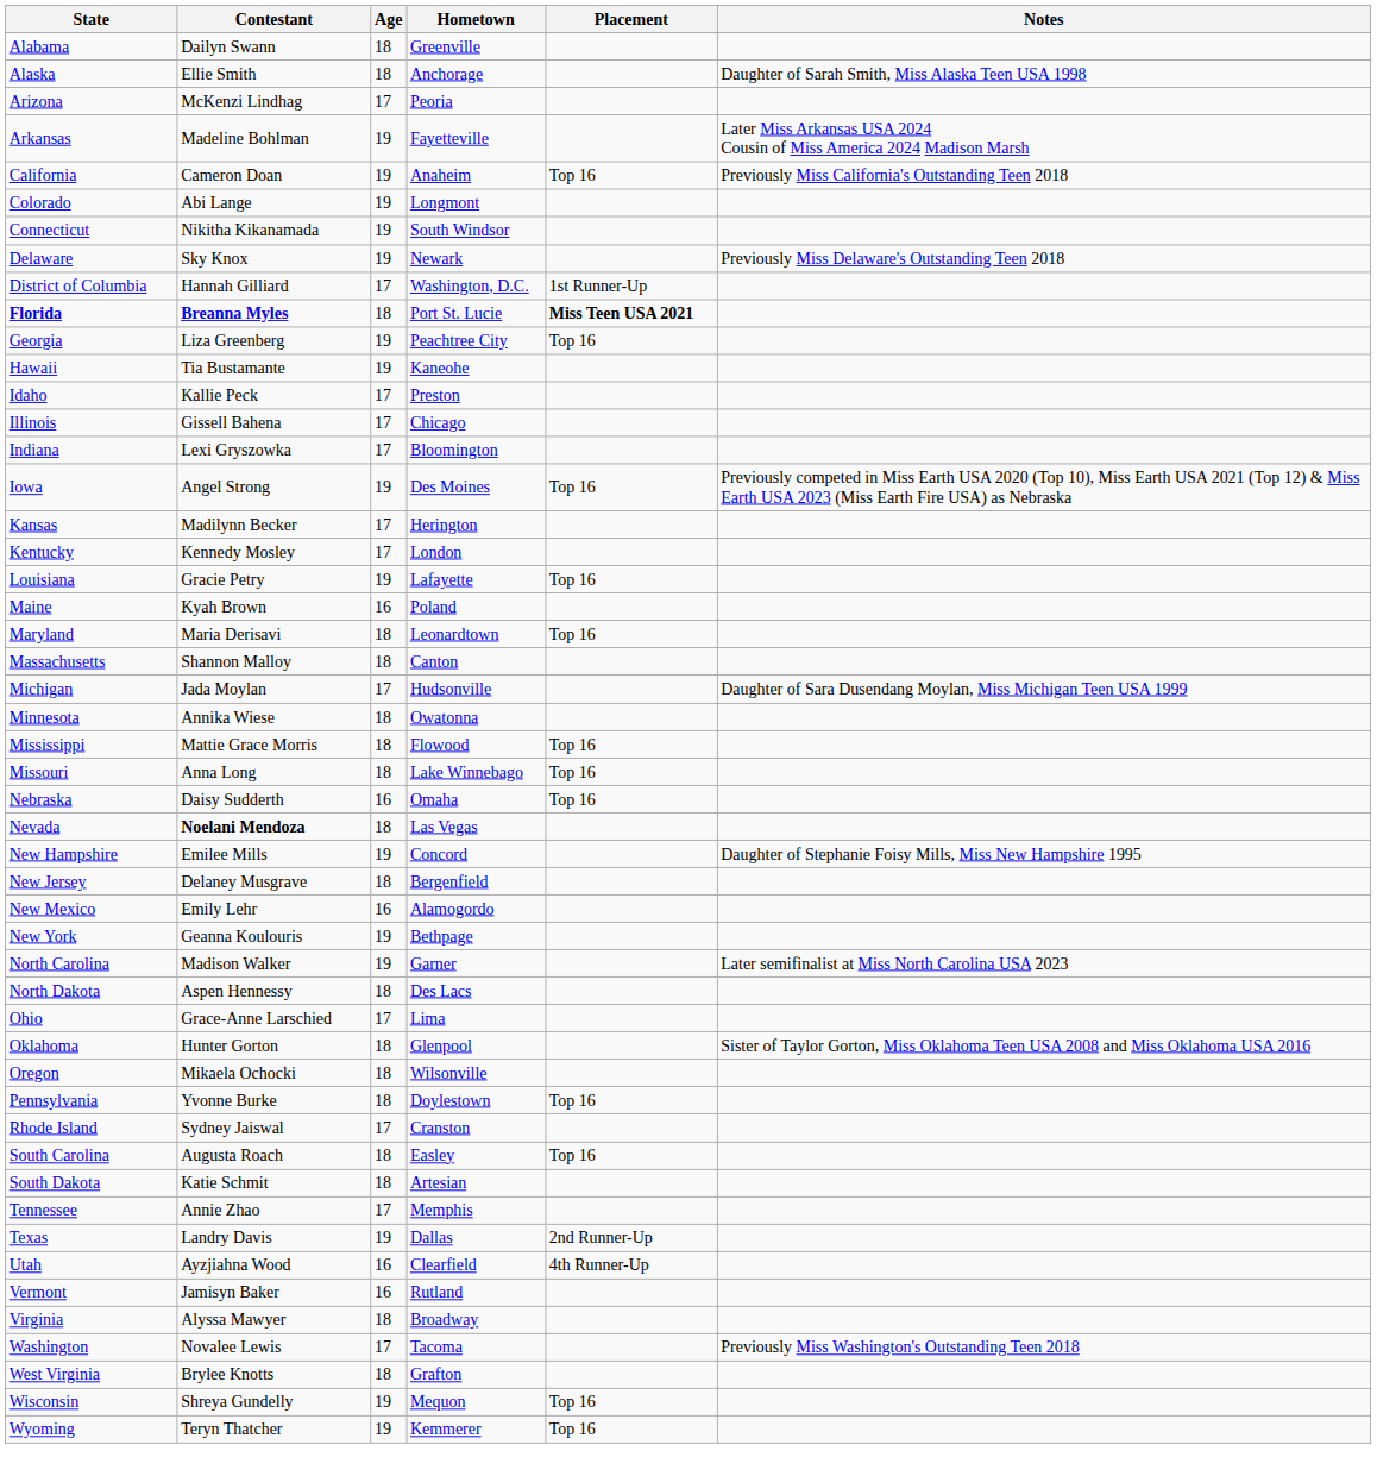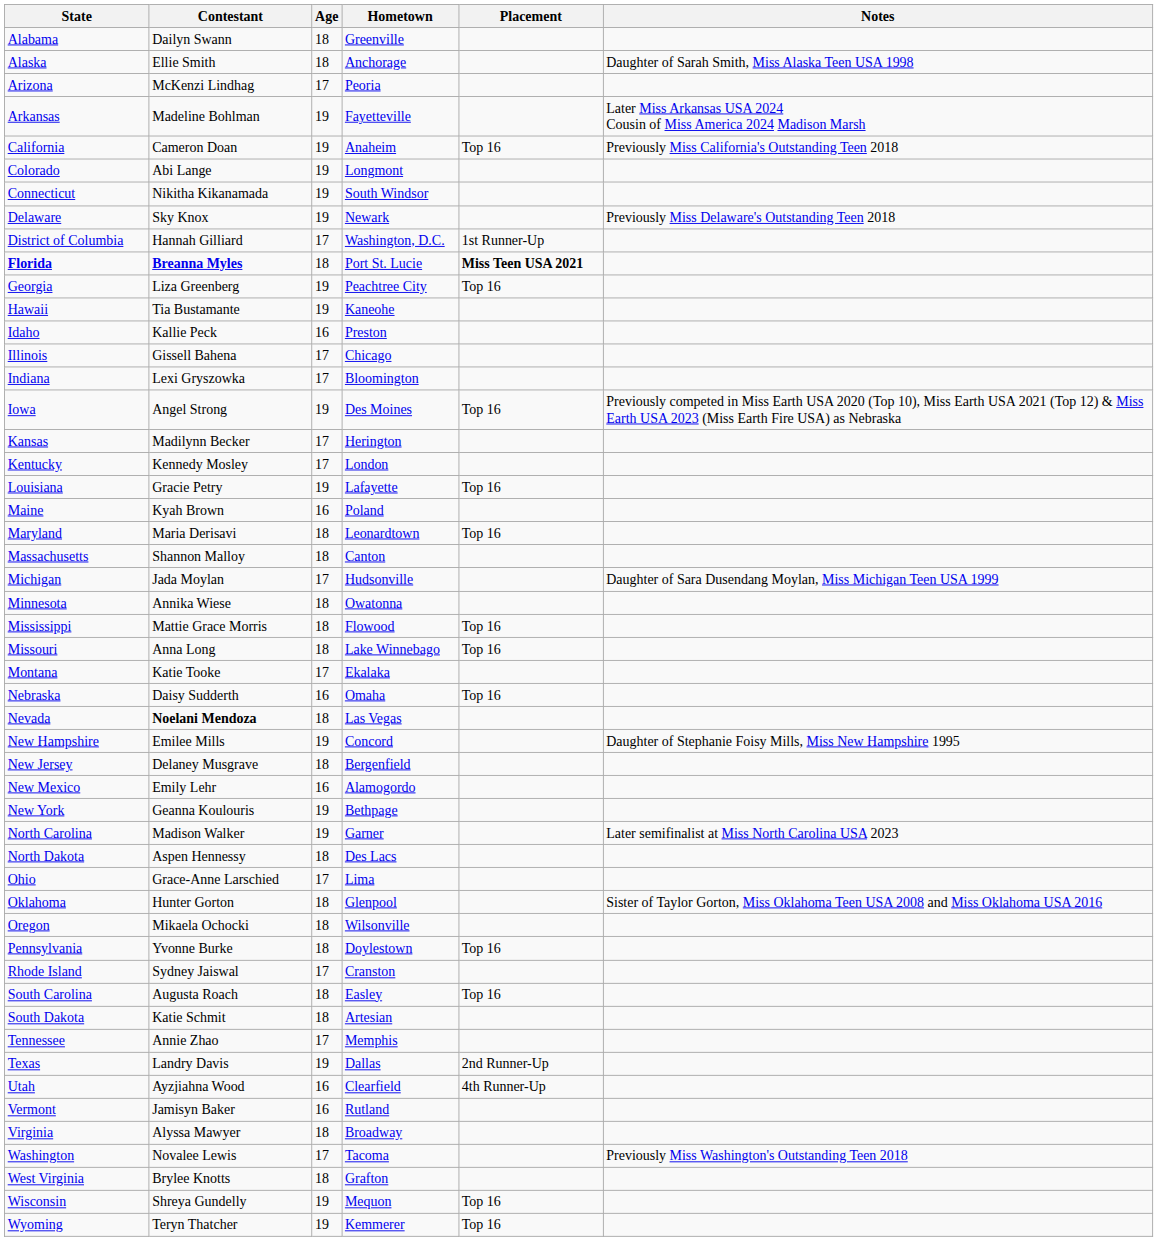Idaho | Age: 17 -> 16
+ row: Montana | Katie Tooke | 17 | Ekalaka
